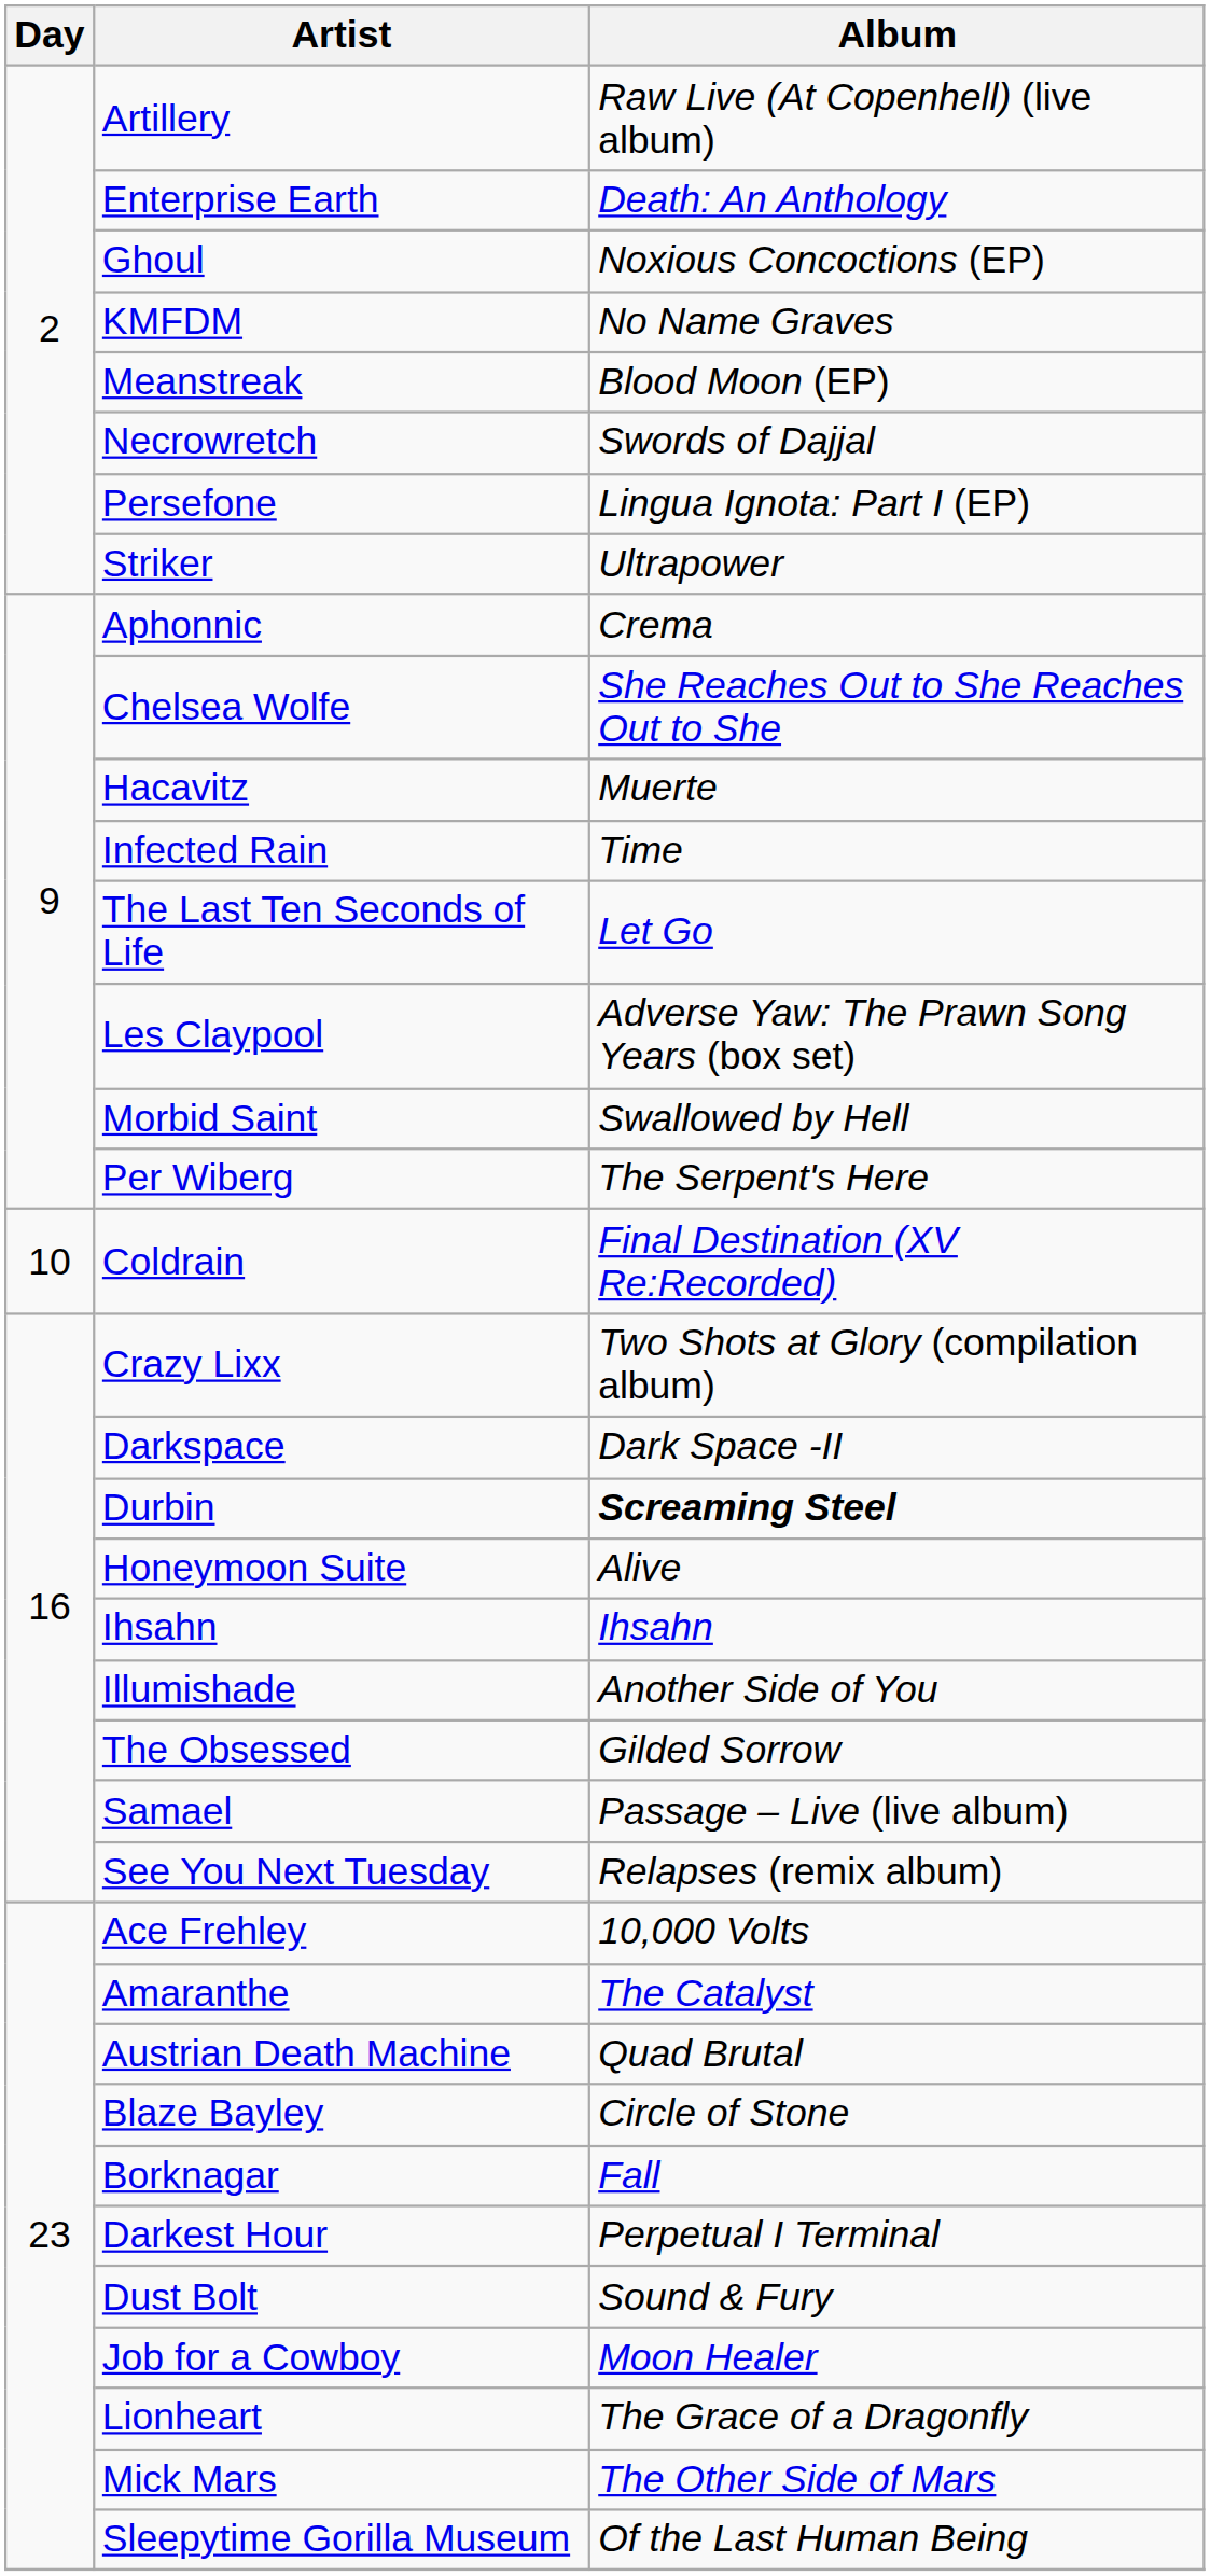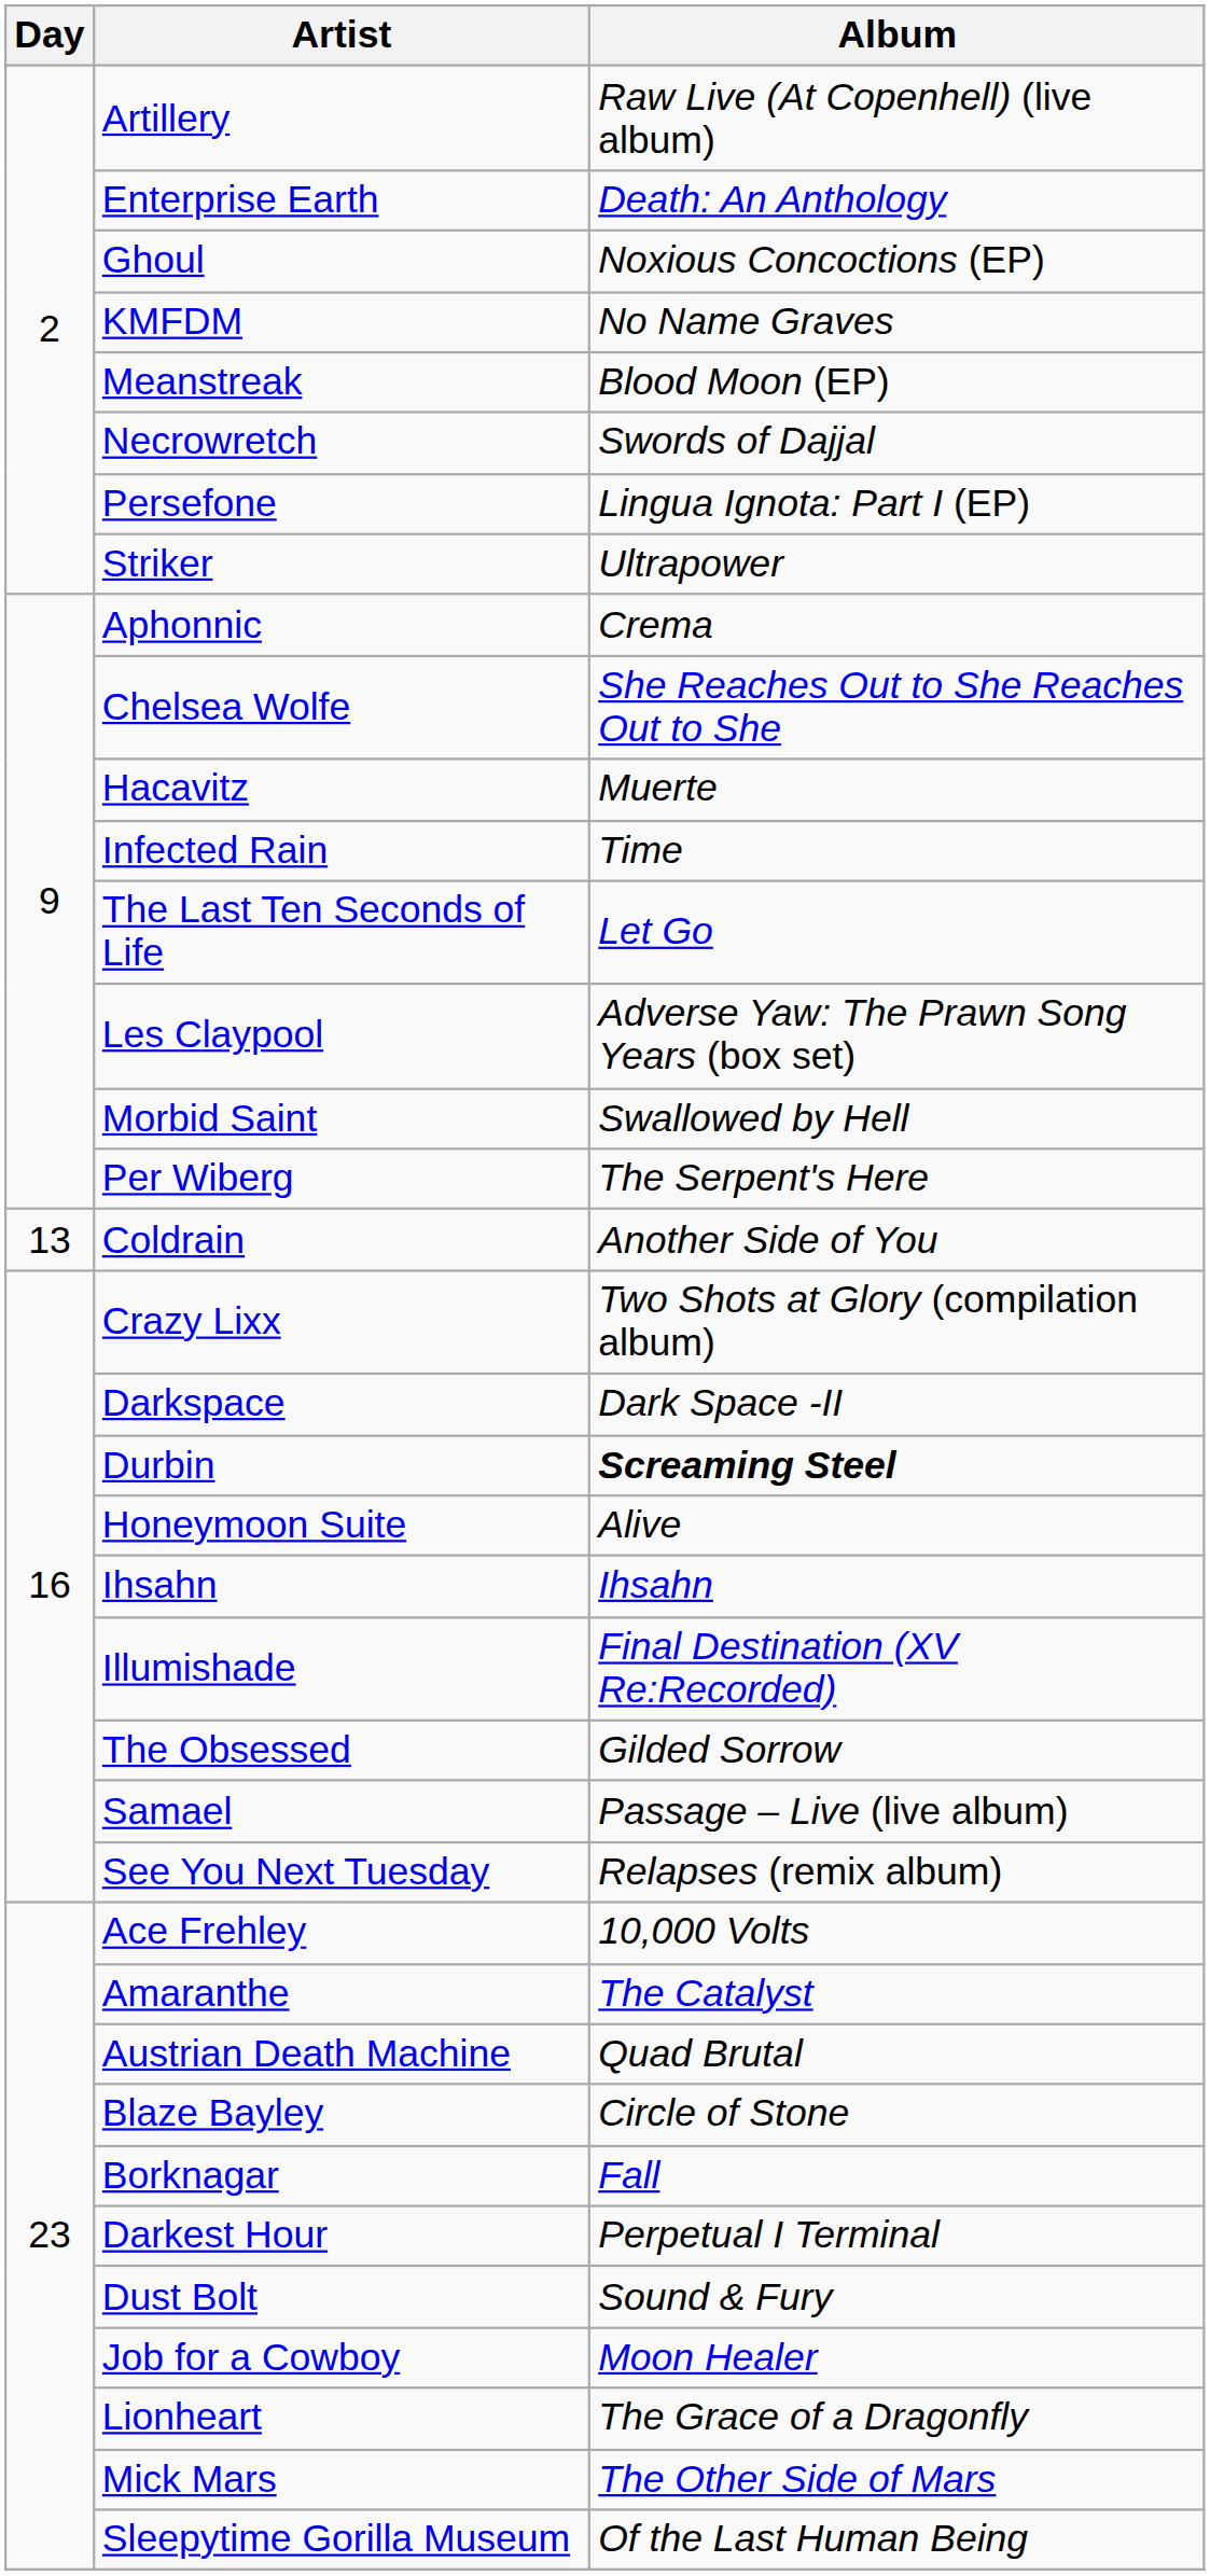Coldrain | Day: 10 -> 13
Coldrain | Album: Final Destination (XV Re:Recorded) -> Another Side of You
Illumishade | Album: Another Side of You -> Final Destination (XV Re:Recorded)
